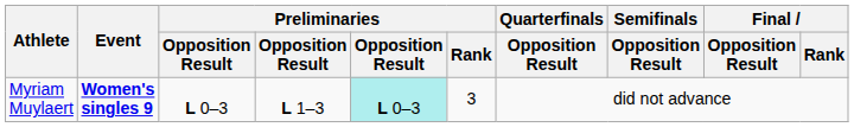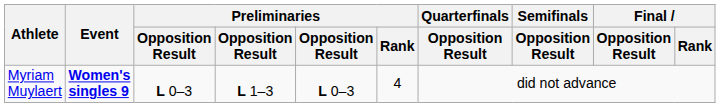Myriam Muylaert | column 5: paleturquoise background -> no background
Myriam Muylaert | Preliminaries / Rank: 3 -> 4
